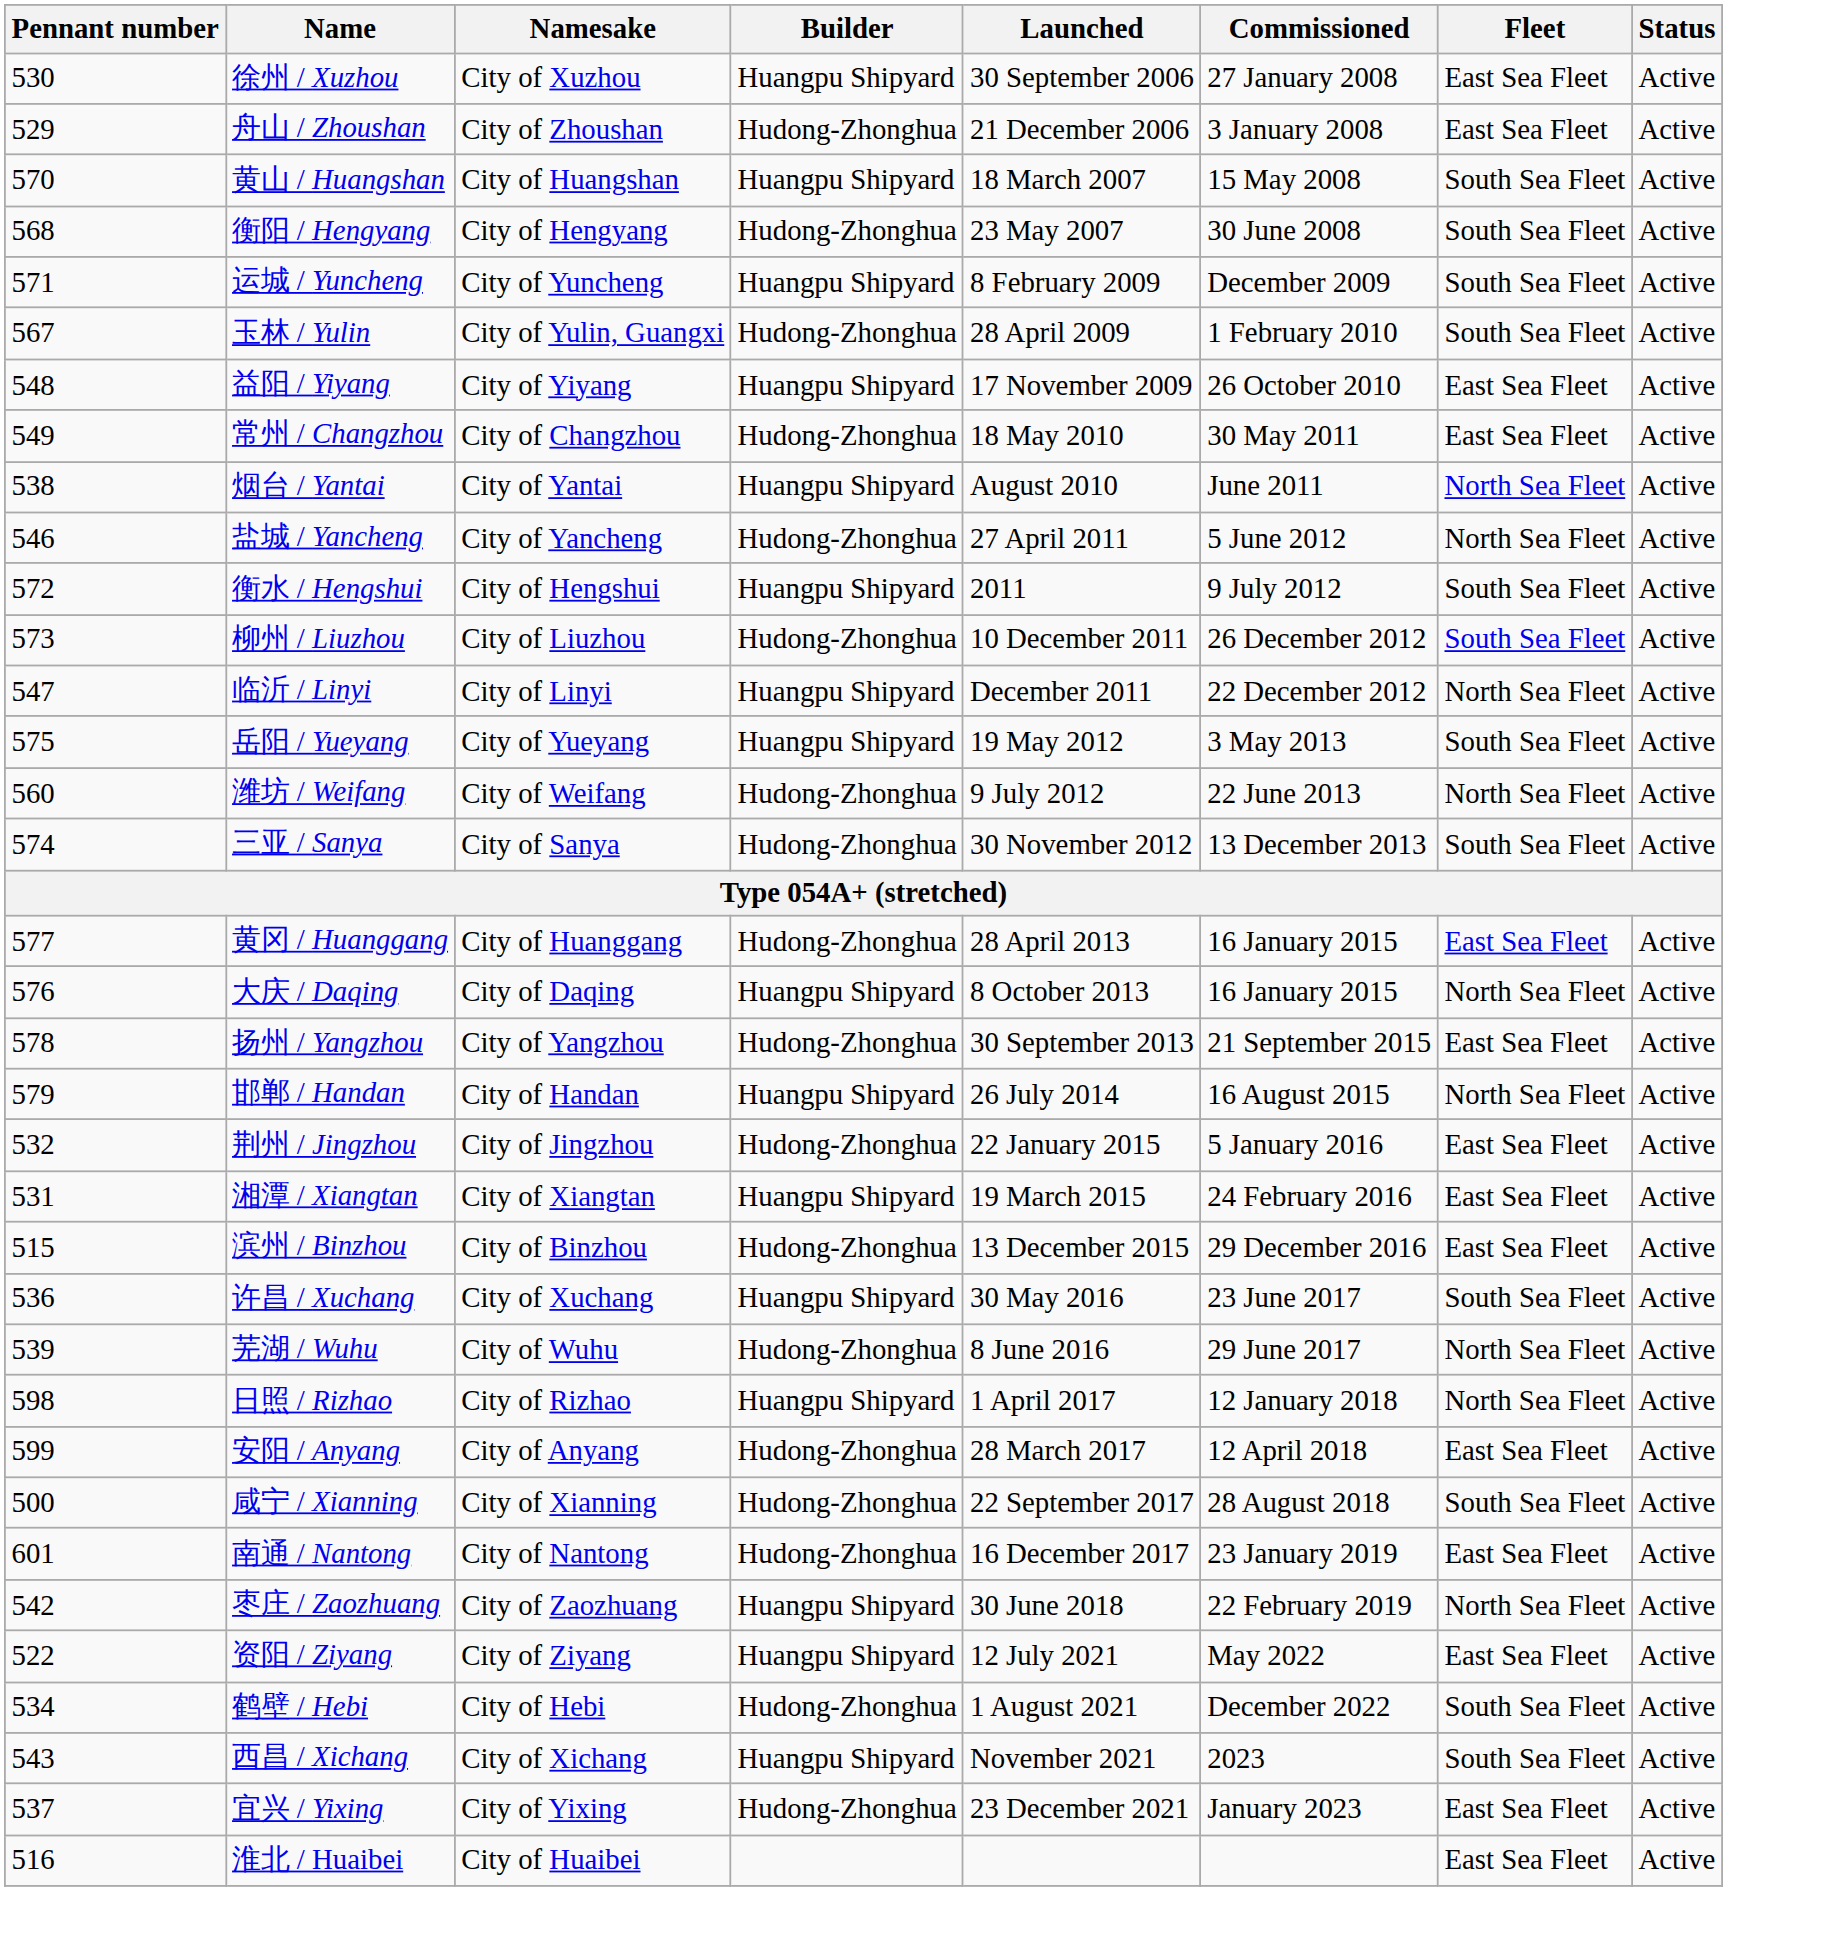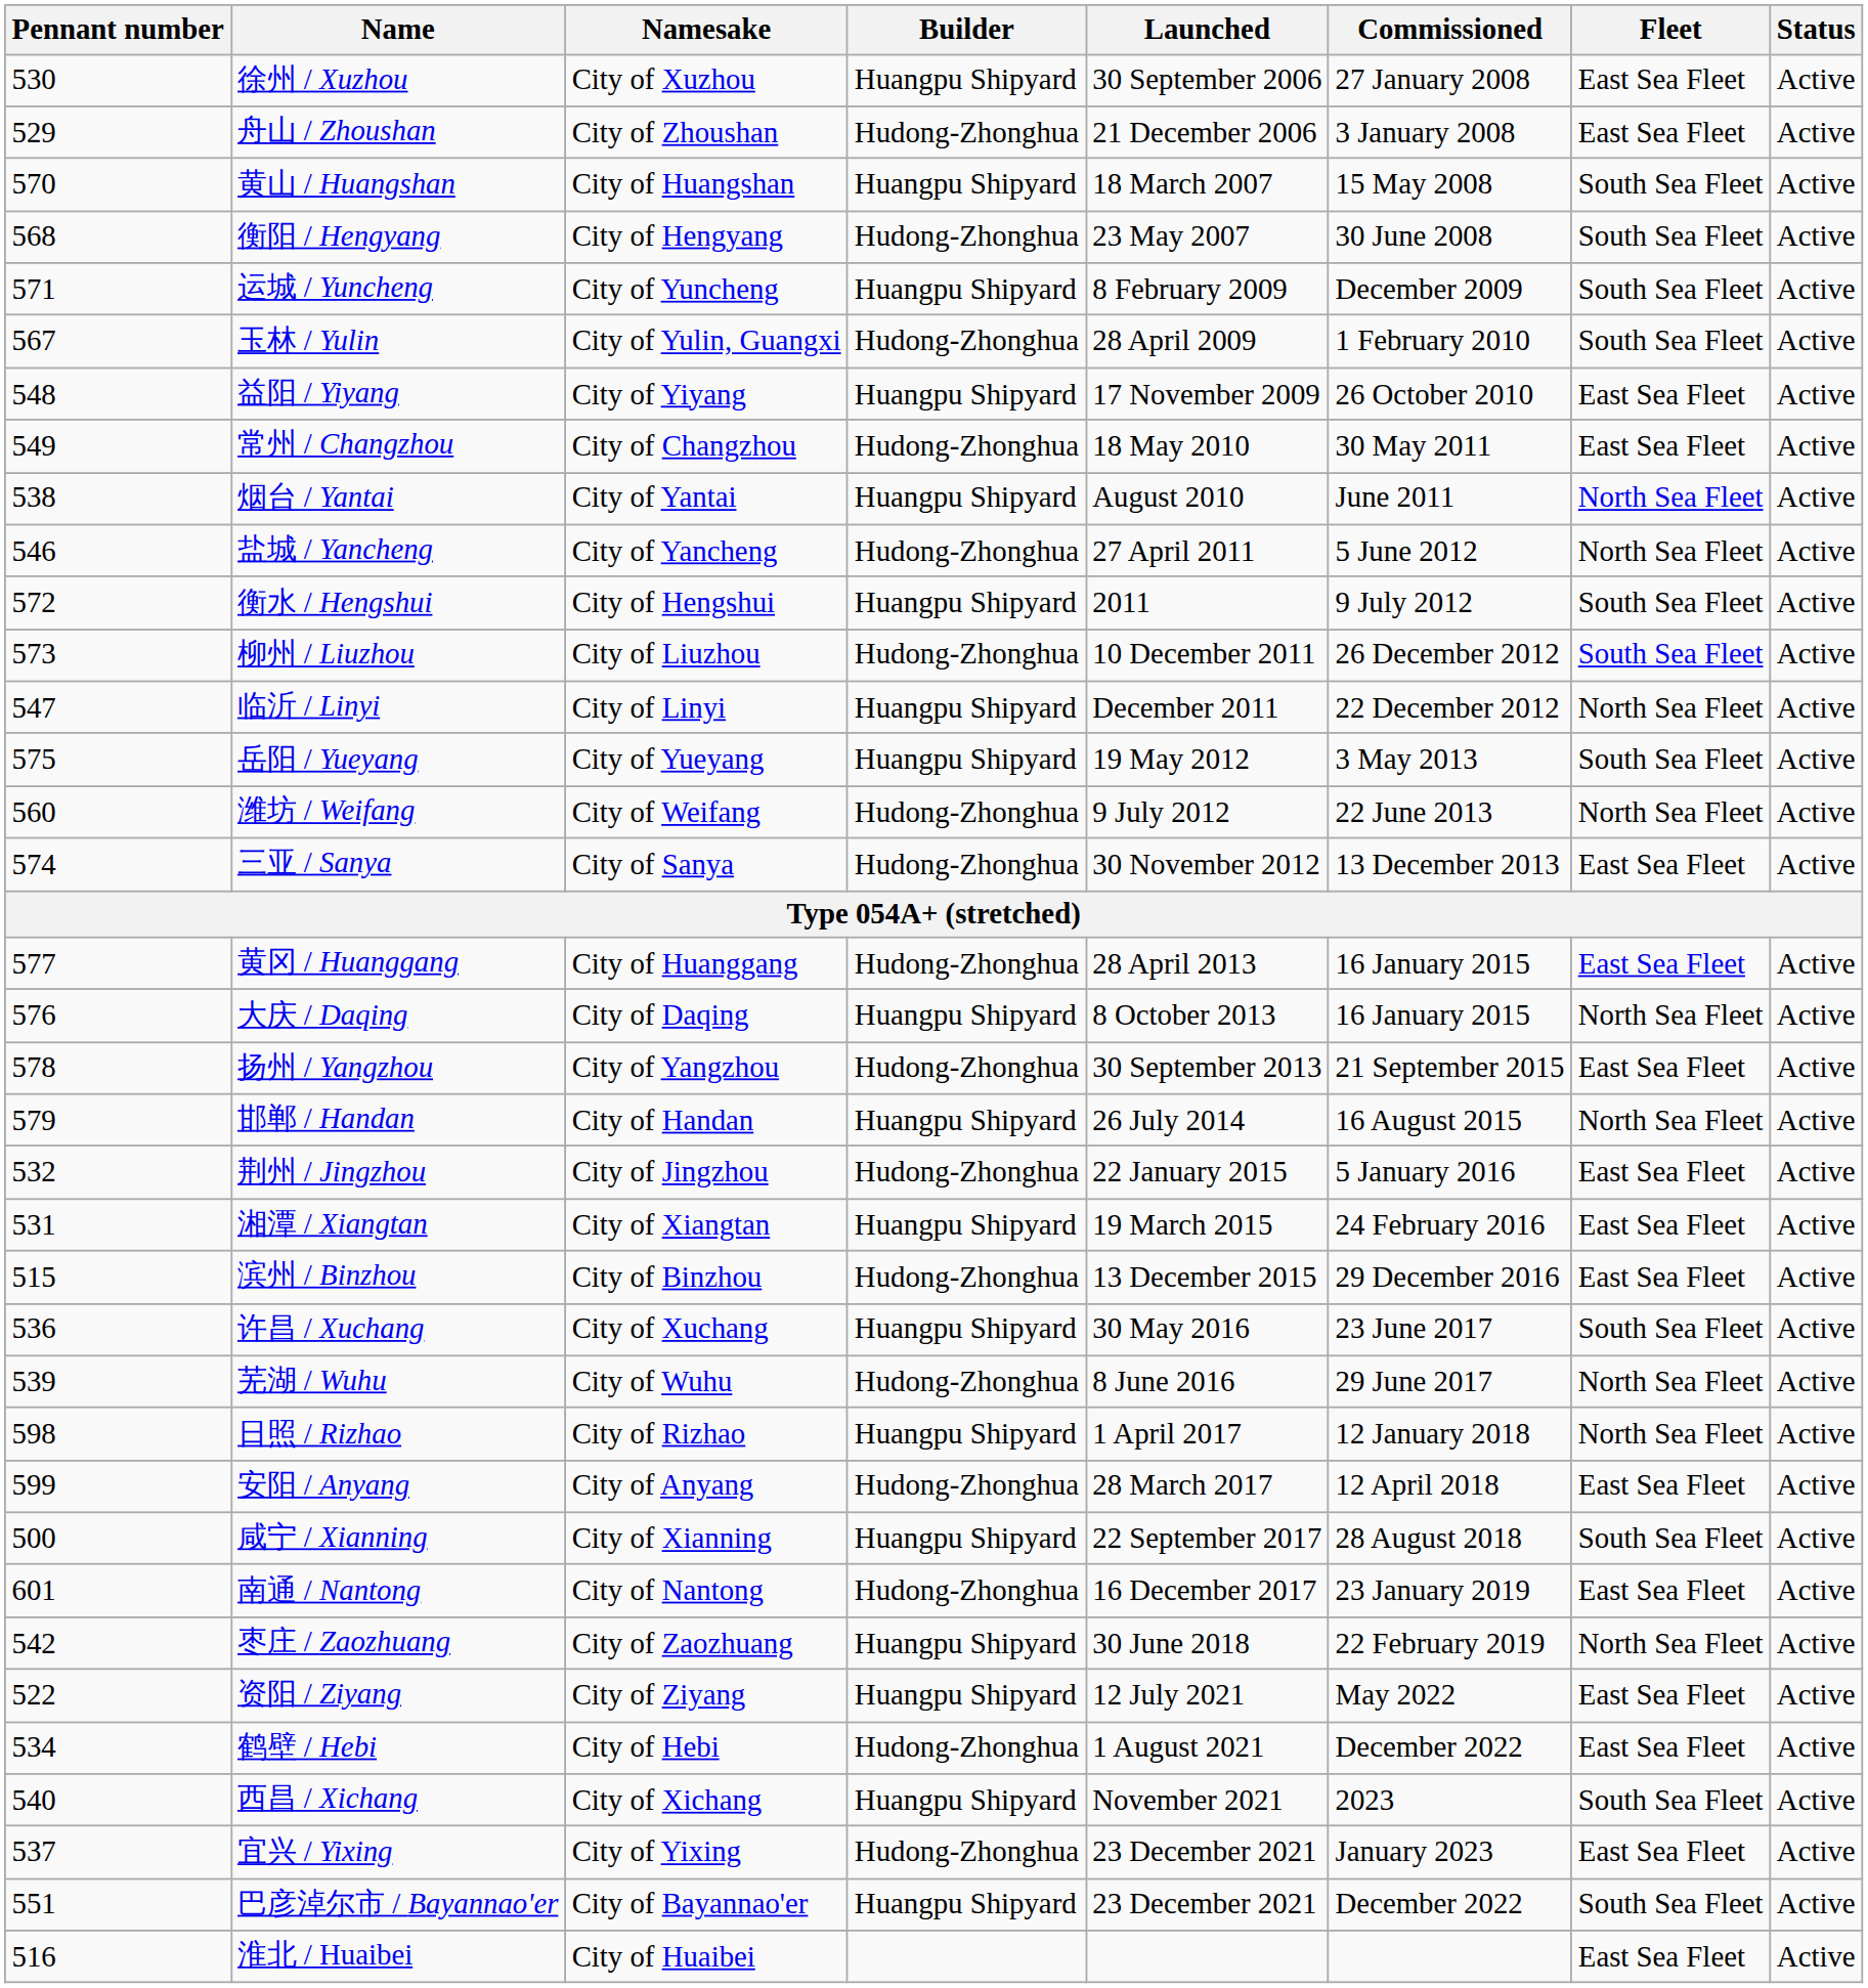三亚 / Sanya | Fleet: South Sea Fleet -> East Sea Fleet
咸宁 / Xianning | Builder: Hudong-Zhonghua -> Huangpu Shipyard
鹤壁 / Hebi | Fleet: South Sea Fleet -> East Sea Fleet
西昌 / Xichang | Pennant number: 543 -> 540
+ row: 551 | 巴彦淖尔市 / Bayannao'er | City of Bayannao'er | Huangpu Shipyard | 23 December 2021 | December 2022 | South Sea Fleet | Active
